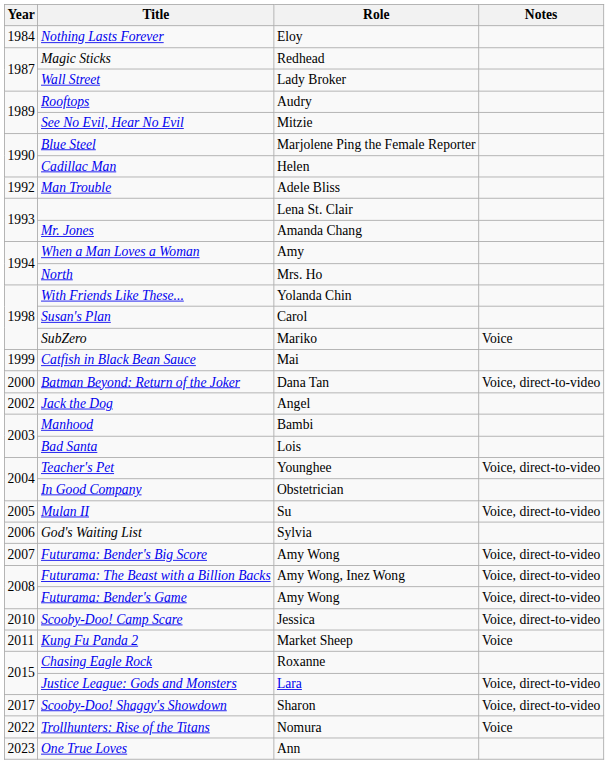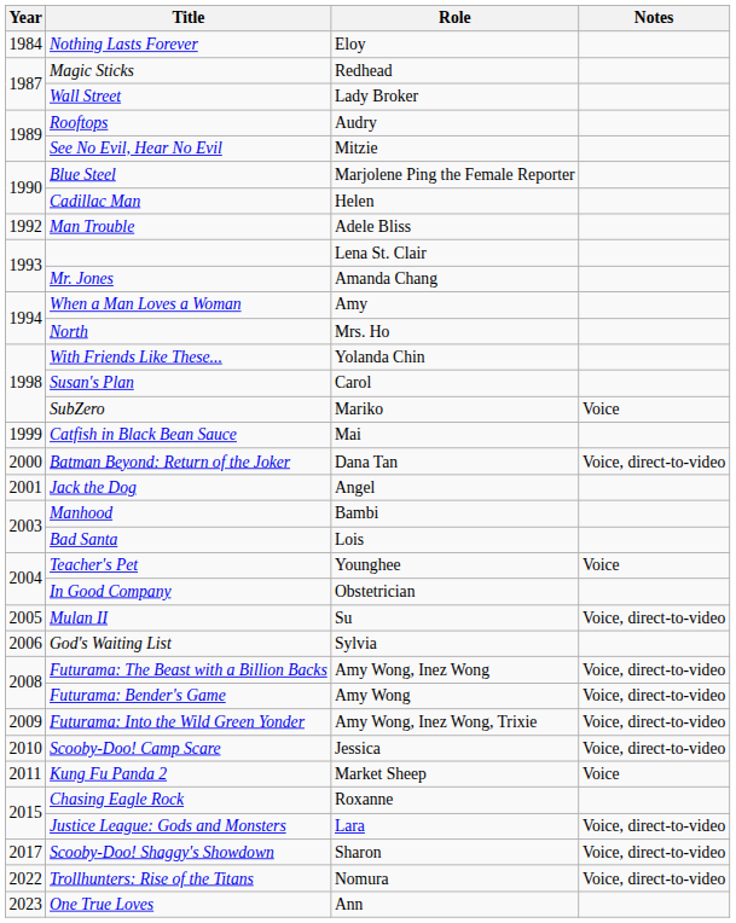Jack the Dog | Year: 2002 -> 2001
Teacher's Pet | Notes: Voice, direct-to-video -> Voice
- row: 2007 | Futurama: Bender's Big Score | Amy Wong | Voice, direct-to-video
+ row: 2009 | Futurama: Into the Wild Green Yonder | Amy Wong, Inez Wong, Trixie | Voice, direct-to-video
Trollhunters: Rise of the Titans | Notes: Voice -> Voice, direct-to-video
